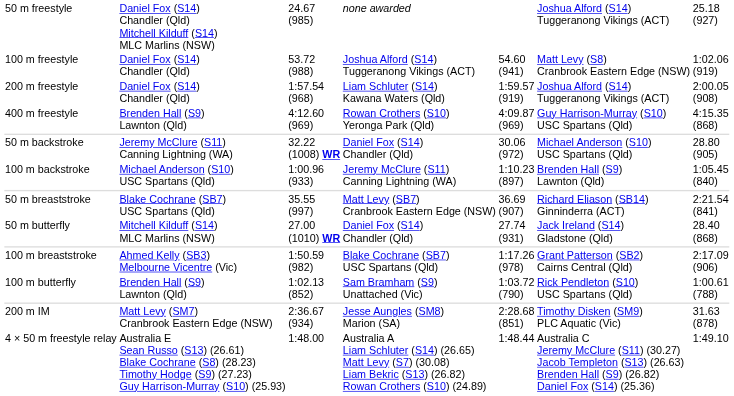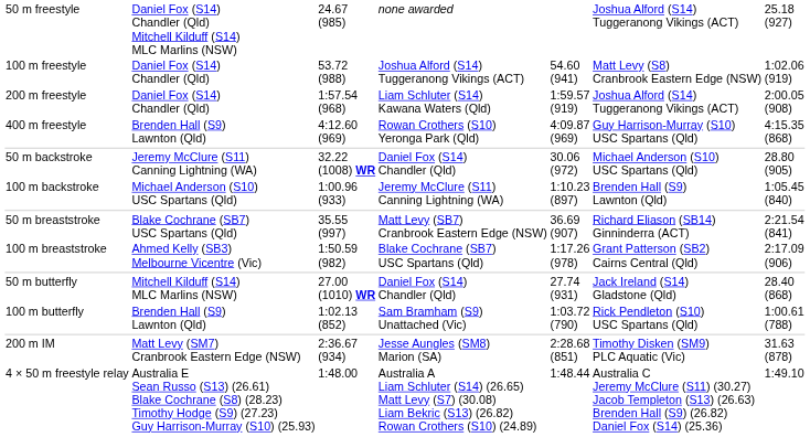rows swapped: 100 m breaststroke <-> 50 m butterfly
